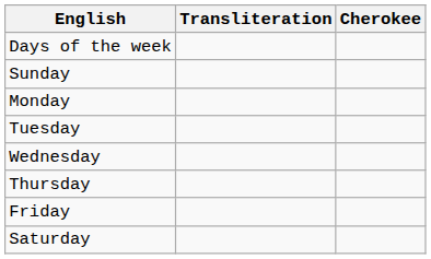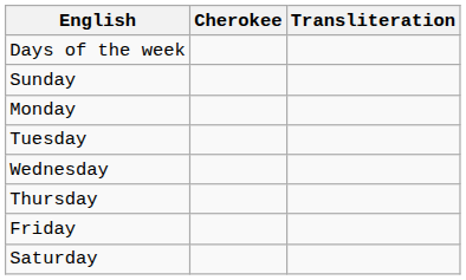columns swapped: Cherokee <-> Transliteration
